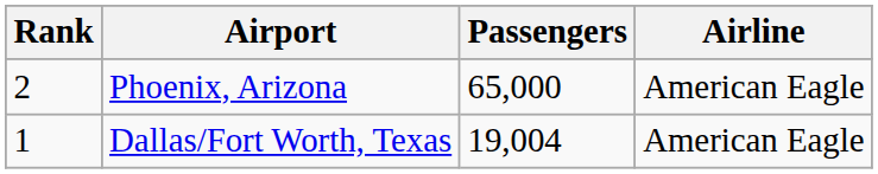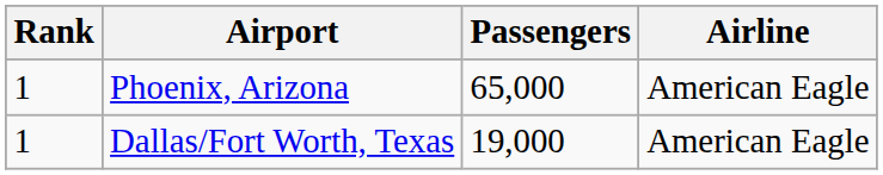Phoenix, Arizona | Rank: 2 -> 1
Dallas/Fort Worth, Texas | Passengers: 19,004 -> 19,000
